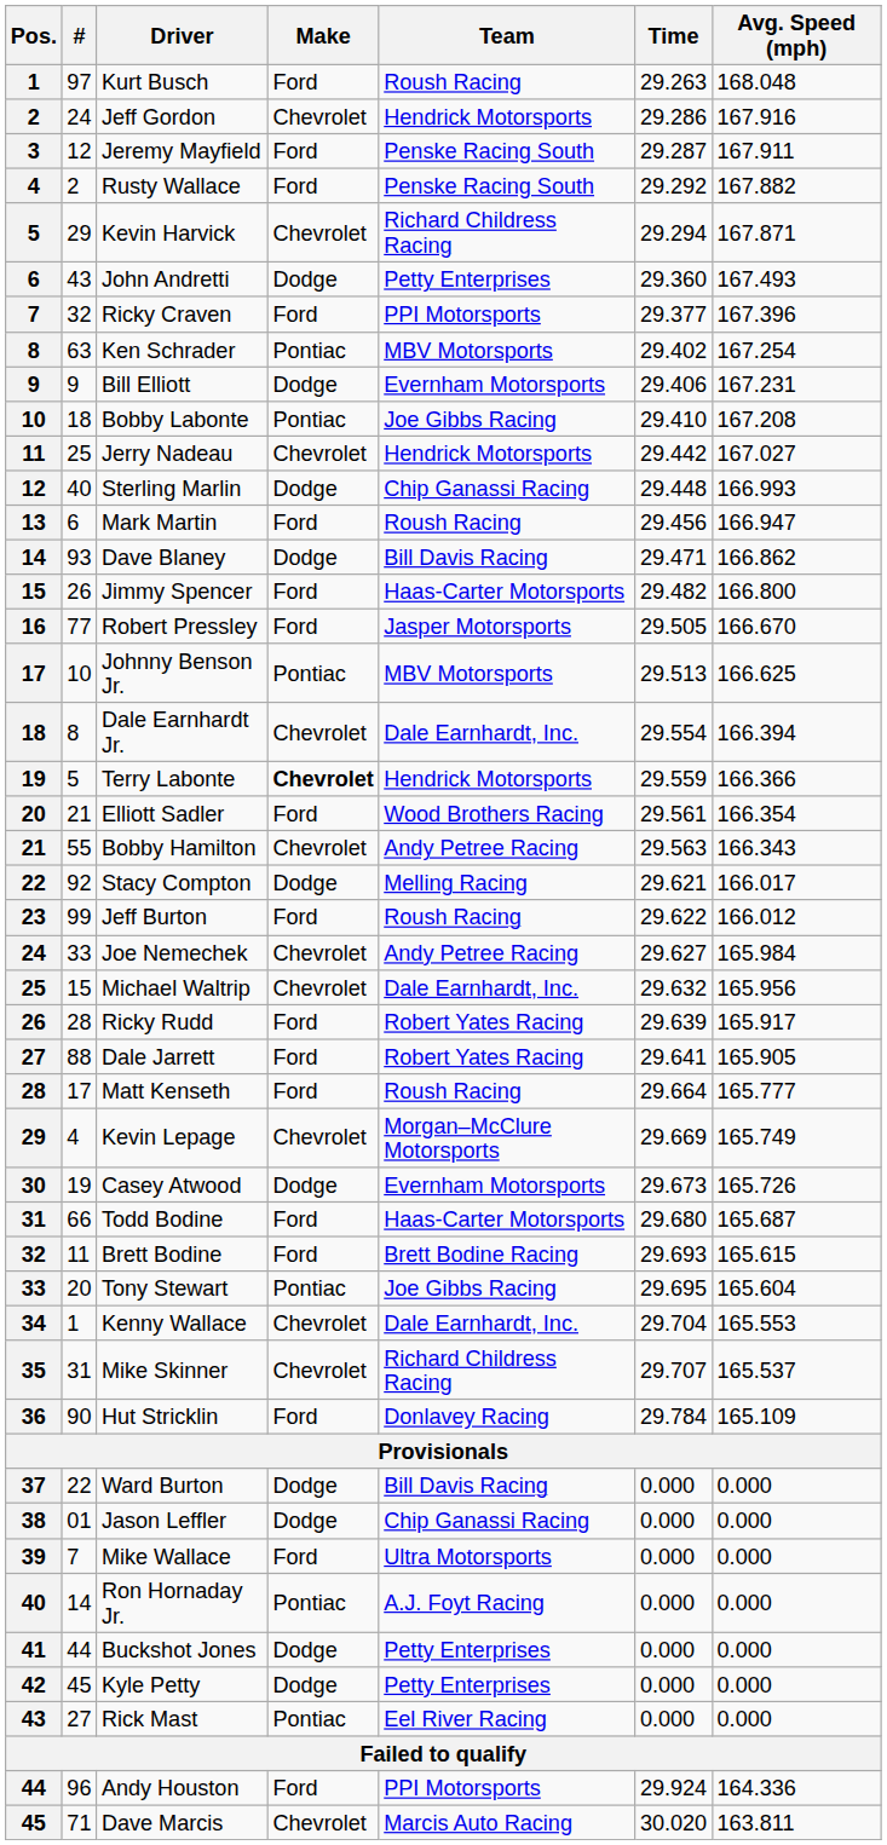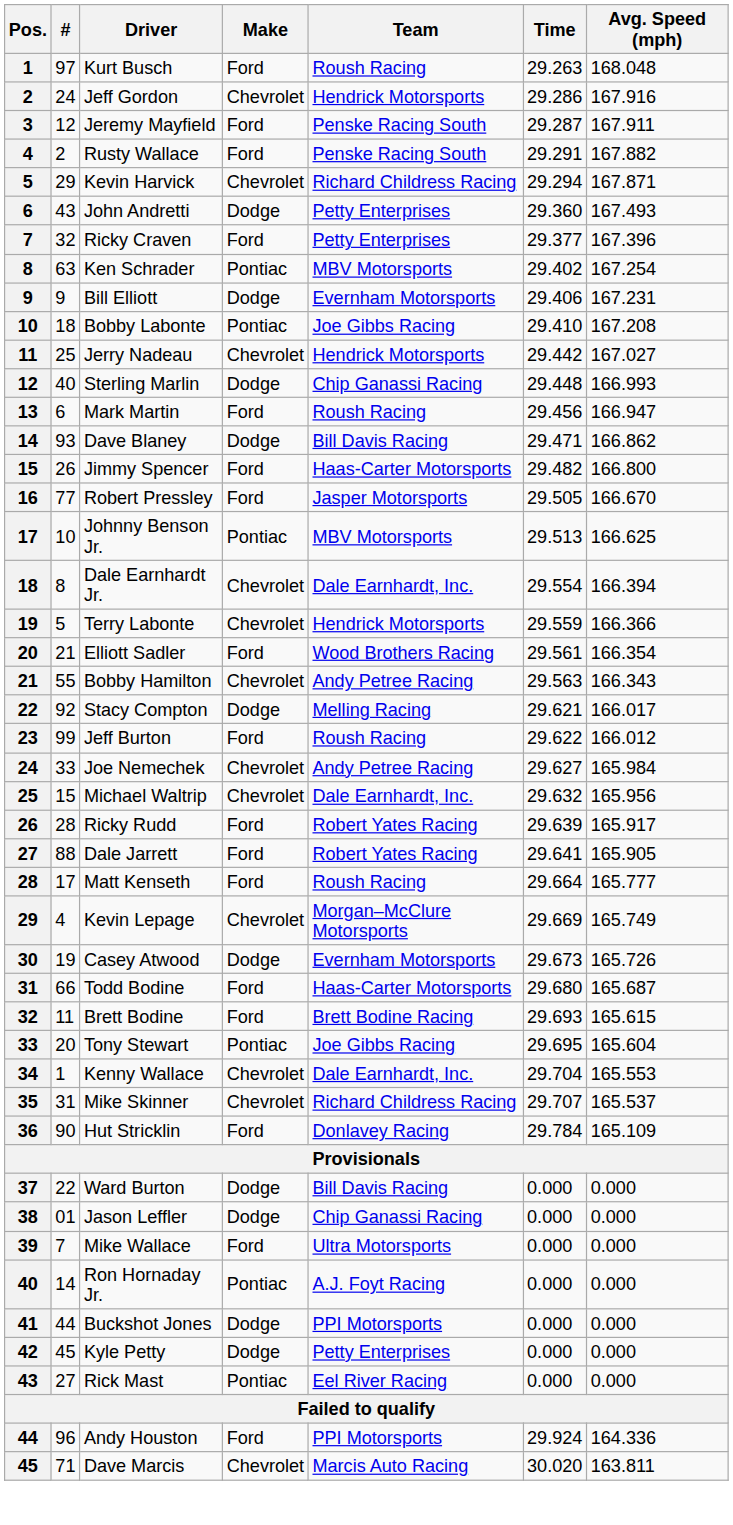Rusty Wallace | Time: 29.292 -> 29.291
Ricky Craven | Team: PPI Motorsports -> Petty Enterprises
Terry Labonte | Make: bold -> normal
Buckshot Jones | Team: Petty Enterprises -> PPI Motorsports
